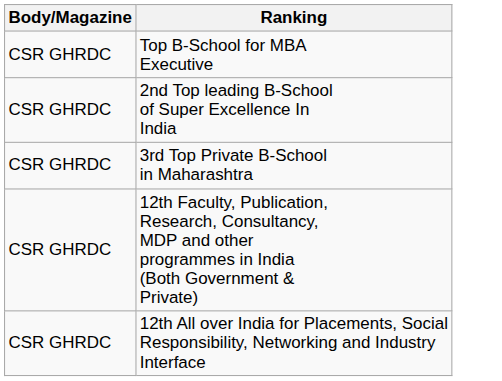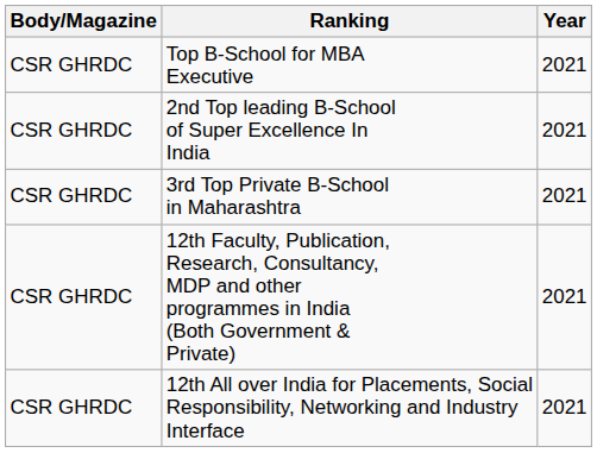+ column: Year | 2021 | 2021 | 2021 | 2021 | 2021
